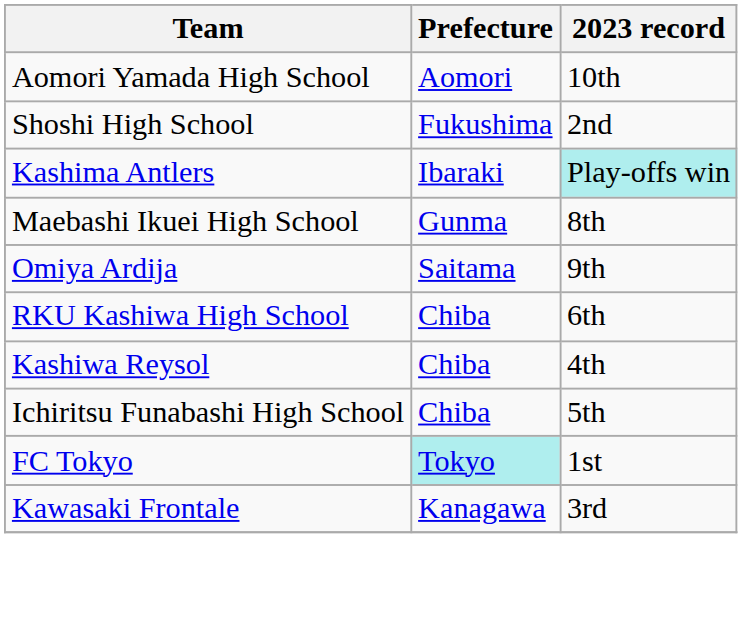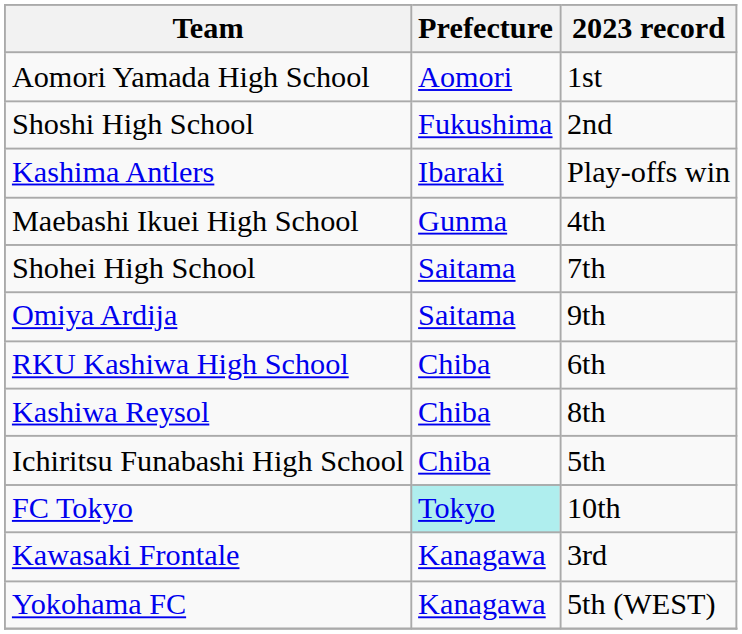Aomori Yamada High School | 2023 record: 10th -> 1st
Kashima Antlers | 2023 record: paleturquoise background -> no background
Maebashi Ikuei High School | 2023 record: 8th -> 4th
+ row: Shohei High School | Saitama | 7th
Kashiwa Reysol | 2023 record: 4th -> 8th
FC Tokyo | 2023 record: 1st -> 10th
+ row: Yokohama FC | Kanagawa | 5th (WEST)
